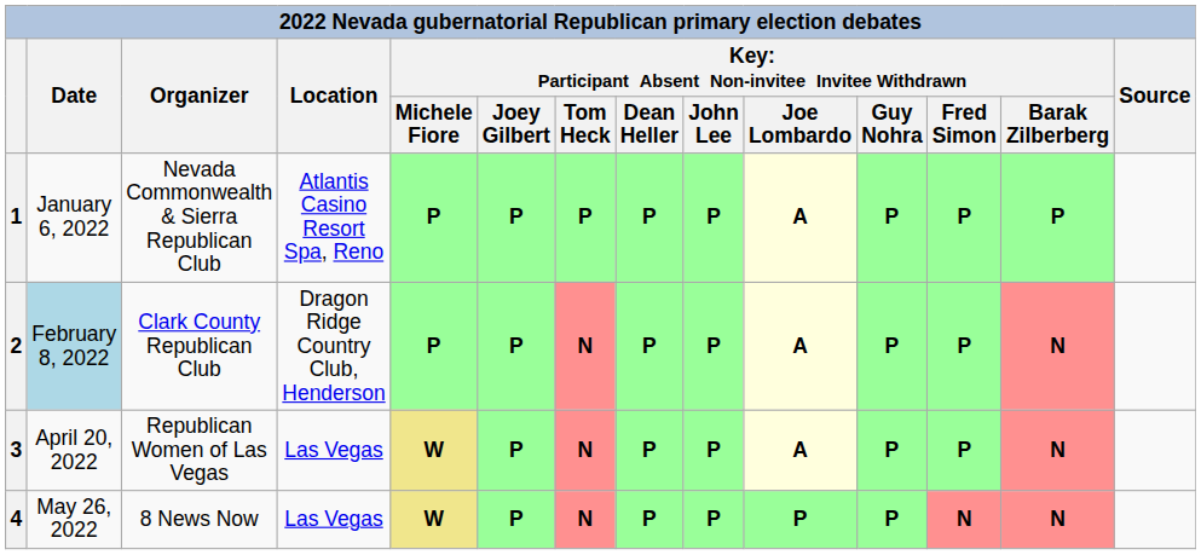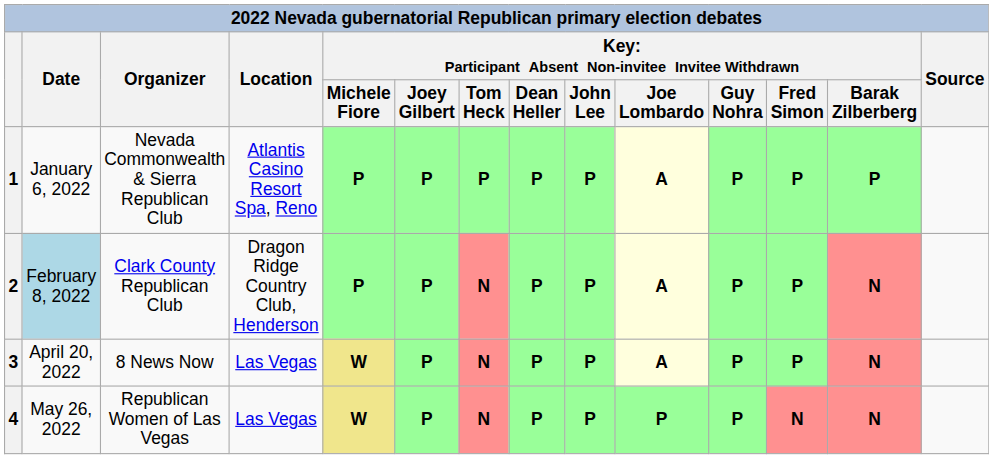3 | Organizer: Republican Women of Las Vegas -> 8 News Now
4 | Organizer: 8 News Now -> Republican Women of Las Vegas
